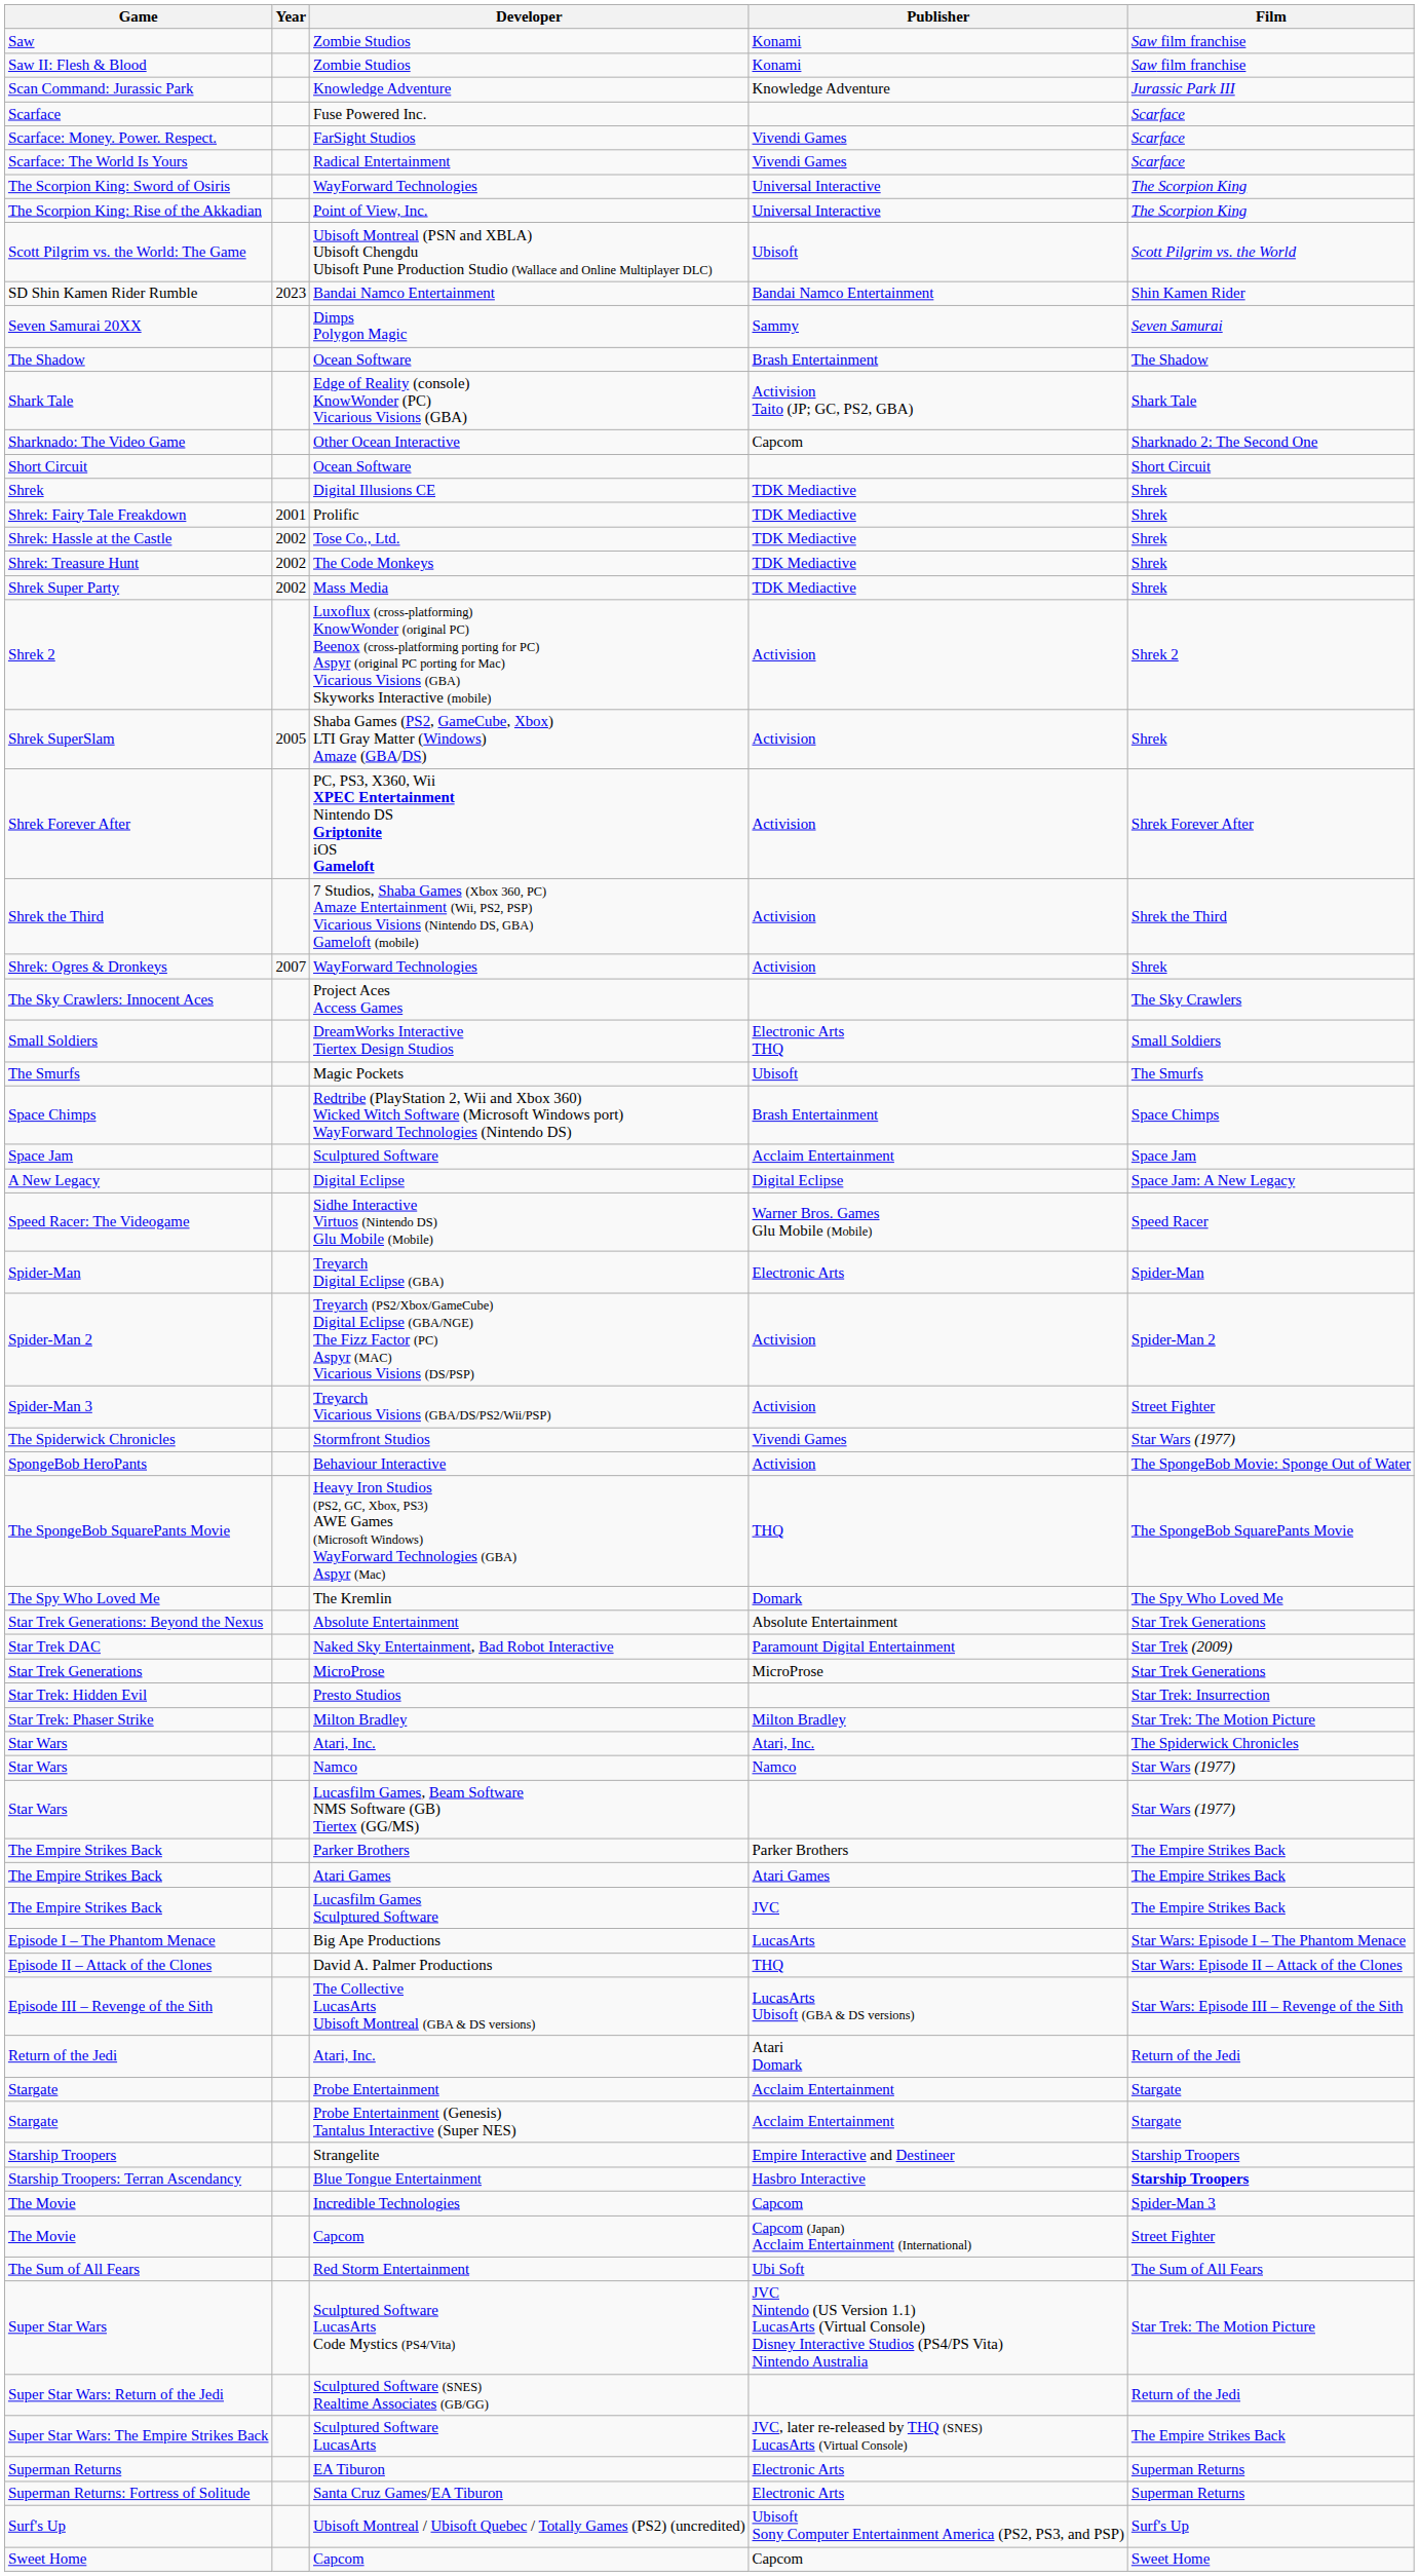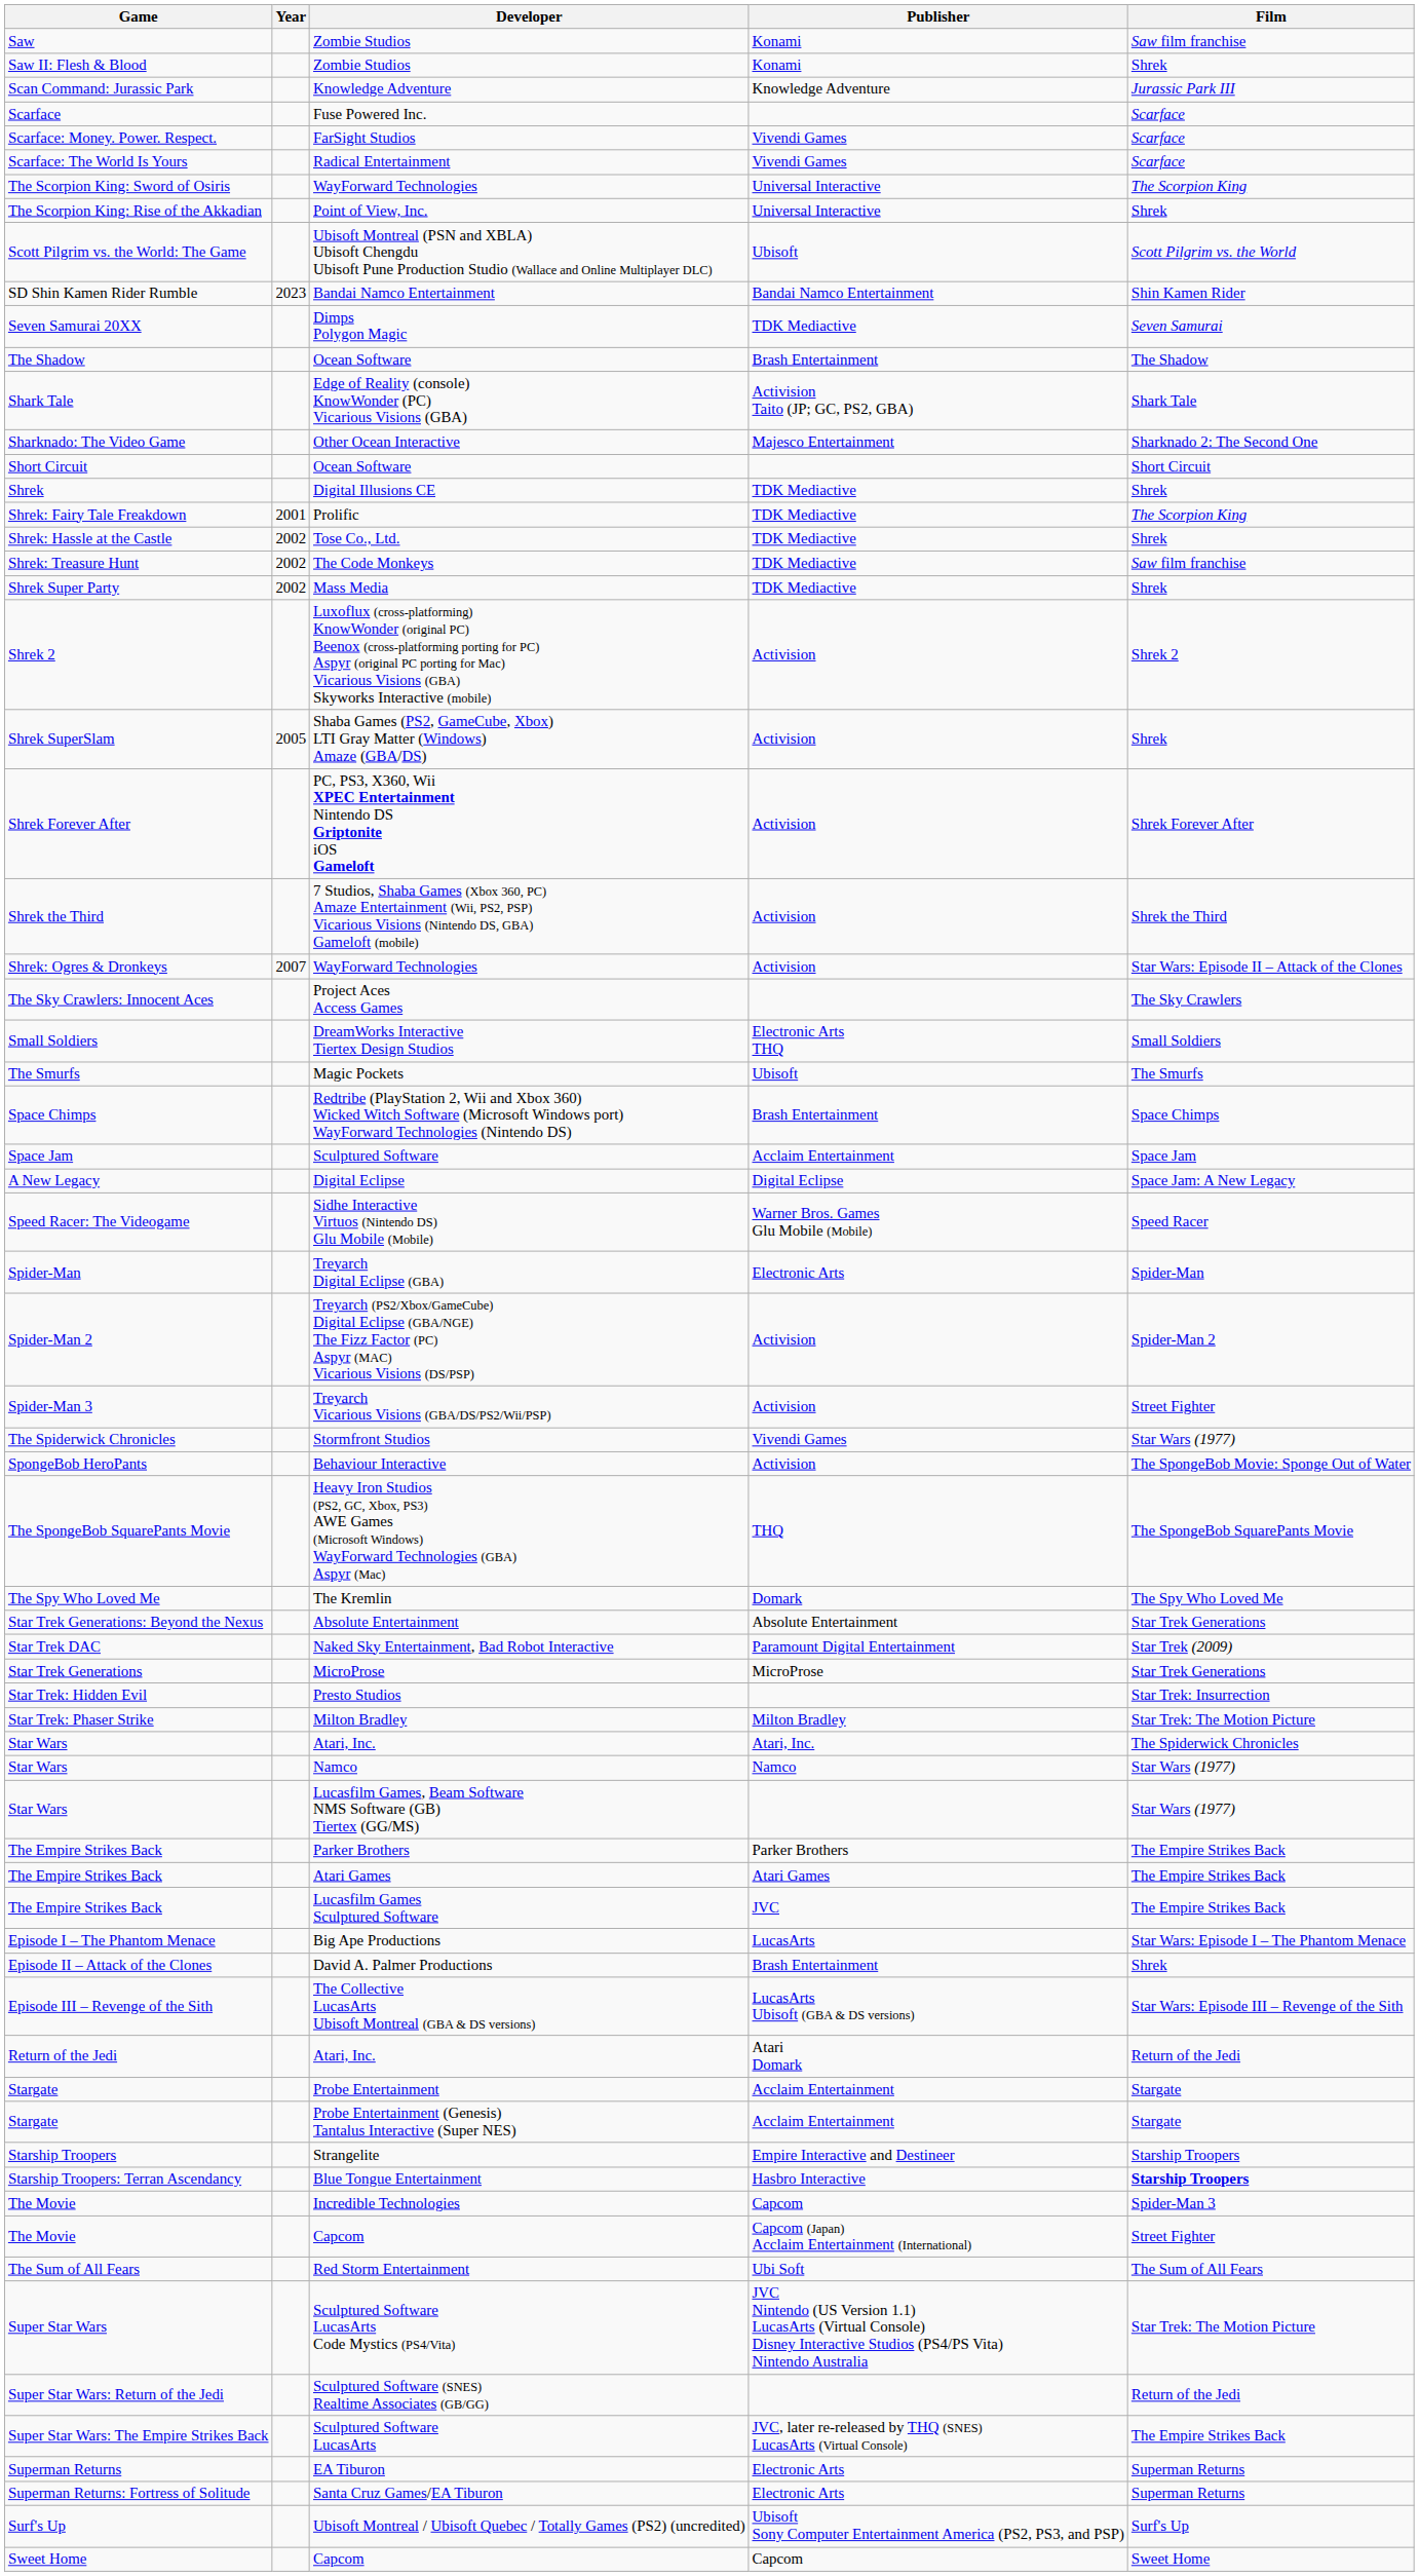Saw II: Flesh & Blood / Zombie Studios | Film: Saw film franchise -> Shrek
Point of View, Inc. | Film: The Scorpion King -> Shrek
Dimps Polygon Magic | Publisher: Sammy -> TDK Mediactive
Other Ocean Interactive | Publisher: Capcom -> Majesco Entertainment
Prolific | Film: Shrek -> The Scorpion King
The Code Monkeys | Film: Shrek -> Saw film franchise
Shrek: Ogres & Dronkeys / WayForward Technologies | Film: Shrek -> Star Wars: Episode II – Attack of the Clones
David A. Palmer Productions | Publisher: THQ -> Brash Entertainment
David A. Palmer Productions | Film: Star Wars: Episode II – Attack of the Clones -> Shrek
